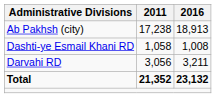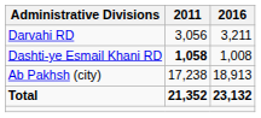rows swapped: Darvahi RD <-> Ab Pakhsh (city)
Dashti-ye Esmail Khani RD | 2011: normal -> bold
